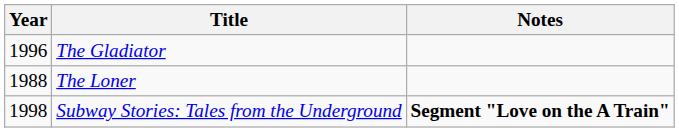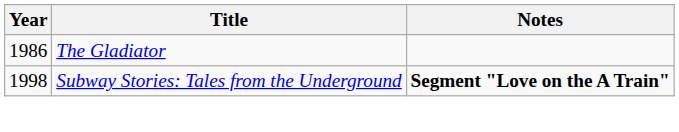The Gladiator | Year: 1996 -> 1986
- row: 1988 | The Loner
